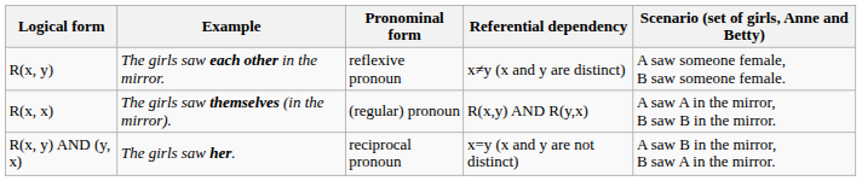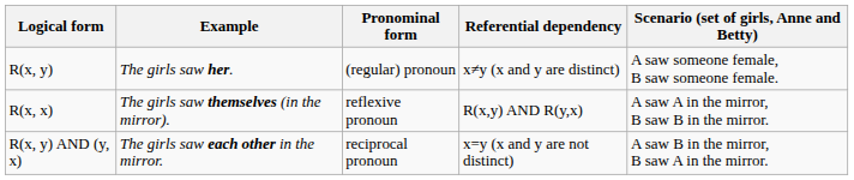R(x, y) | Example: The girls saw each other in the mirror. -> The girls saw her.
R(x, y) | Pronominal form: reflexive pronoun -> (regular) pronoun
R(x, x) | Pronominal form: (regular) pronoun -> reflexive pronoun
R(x, y) AND (y, x) | Example: The girls saw her. -> The girls saw each other in the mirror.
